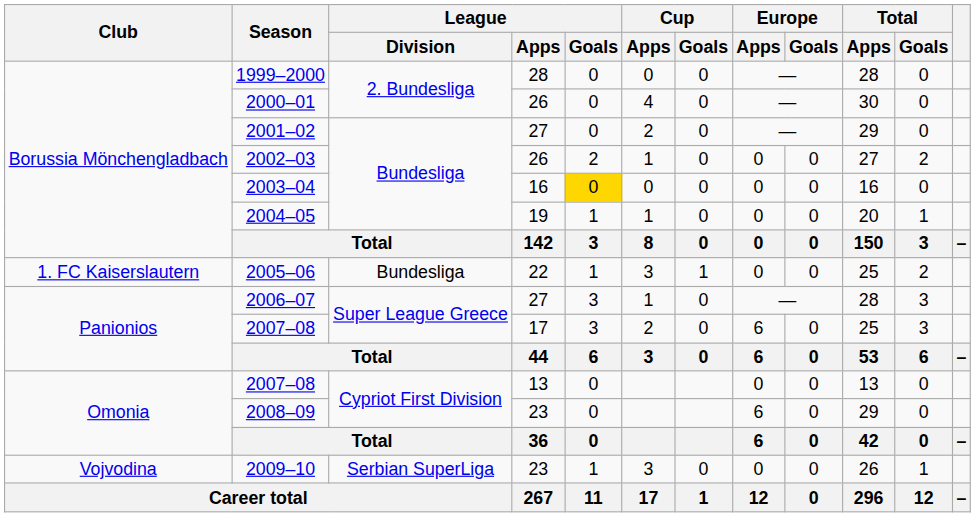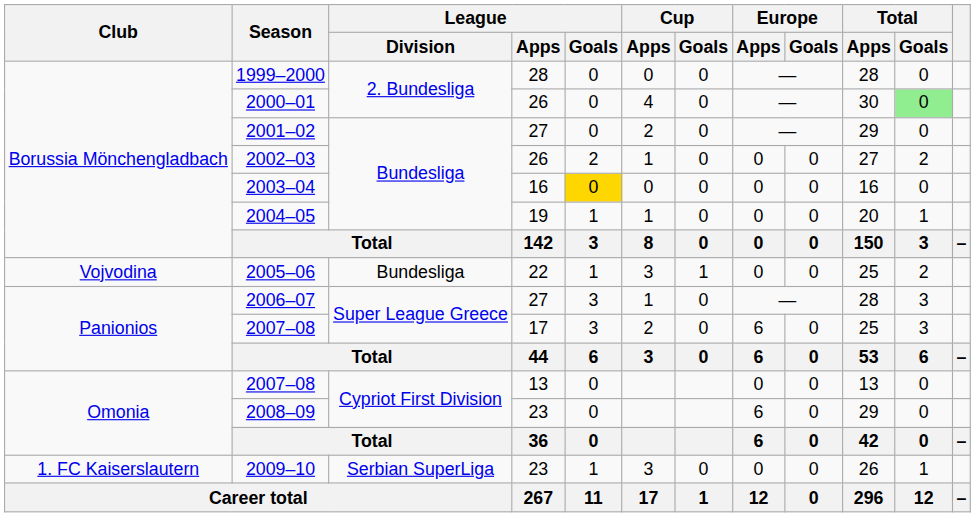2000–01 | Total / Goals: no background -> lightgreen background
2005–06 | Club: 1. FC Kaiserslautern -> Vojvodina
2009–10 | Club: Vojvodina -> 1. FC Kaiserslautern
